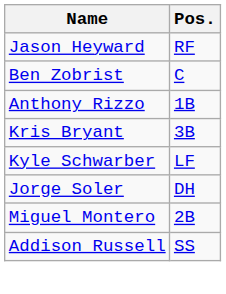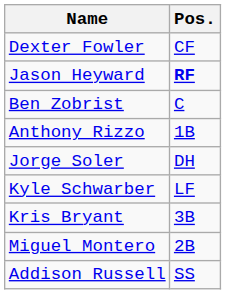+ row: Dexter Fowler | CF
Jason Heyward | Pos.: normal -> bold
rows swapped: Kris Bryant <-> Jorge Soler
